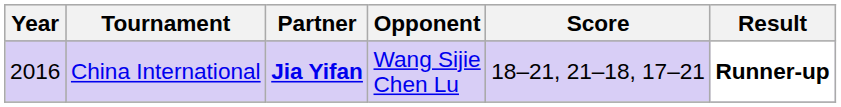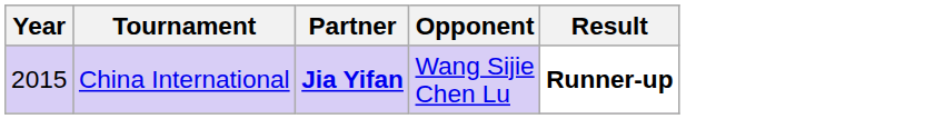- column: Score | 18–21, 21–18, 17–21
China International | Year: 2016 -> 2015
